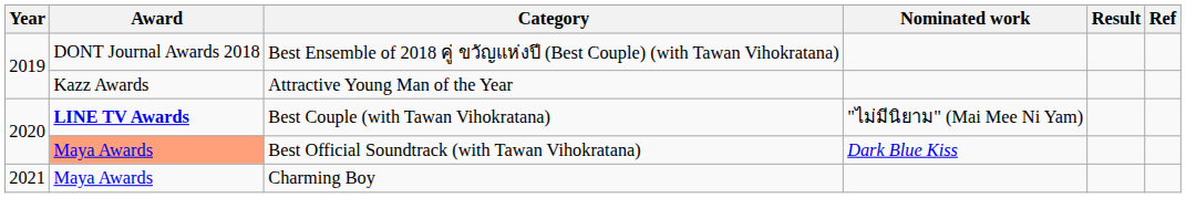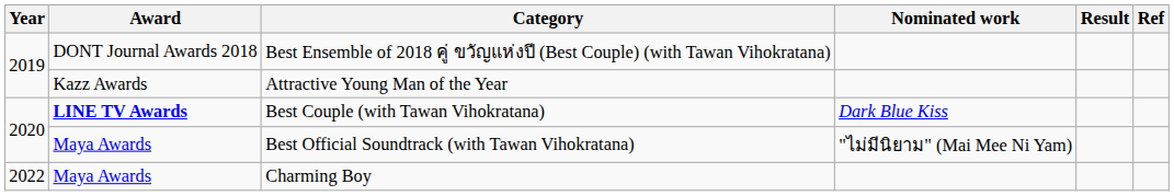Best Couple (with Tawan Vihokratana) | Nominated work: "ไม่มีนิยาม" (Mai Mee Ni Yam) -> Dark Blue Kiss
Best Official Soundtrack (with Tawan Vihokratana) | Award: lightsalmon background -> no background
Best Official Soundtrack (with Tawan Vihokratana) | Nominated work: Dark Blue Kiss -> "ไม่มีนิยาม" (Mai Mee Ni Yam)
Charming Boy | Year: 2021 -> 2022
